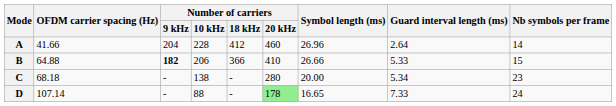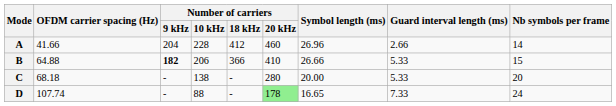A | Guard interval length (ms): 2.64 -> 2.66
C | Guard interval length (ms): 5.34 -> 5.33
C | Nb symbols per frame: 23 -> 20
D | OFDM carrier spacing (Hz): 107.14 -> 107.74
